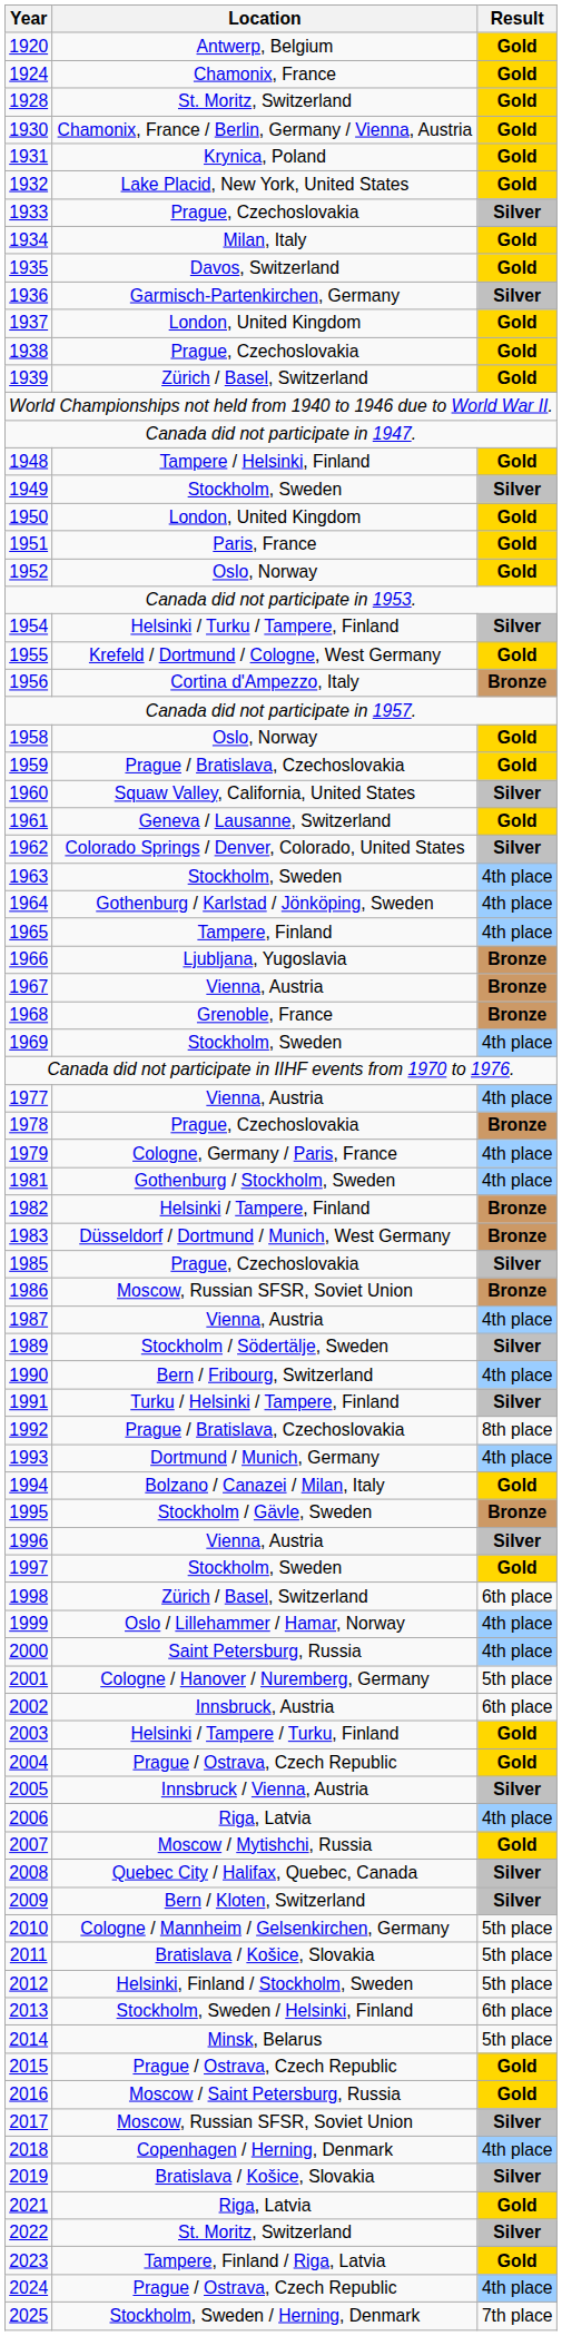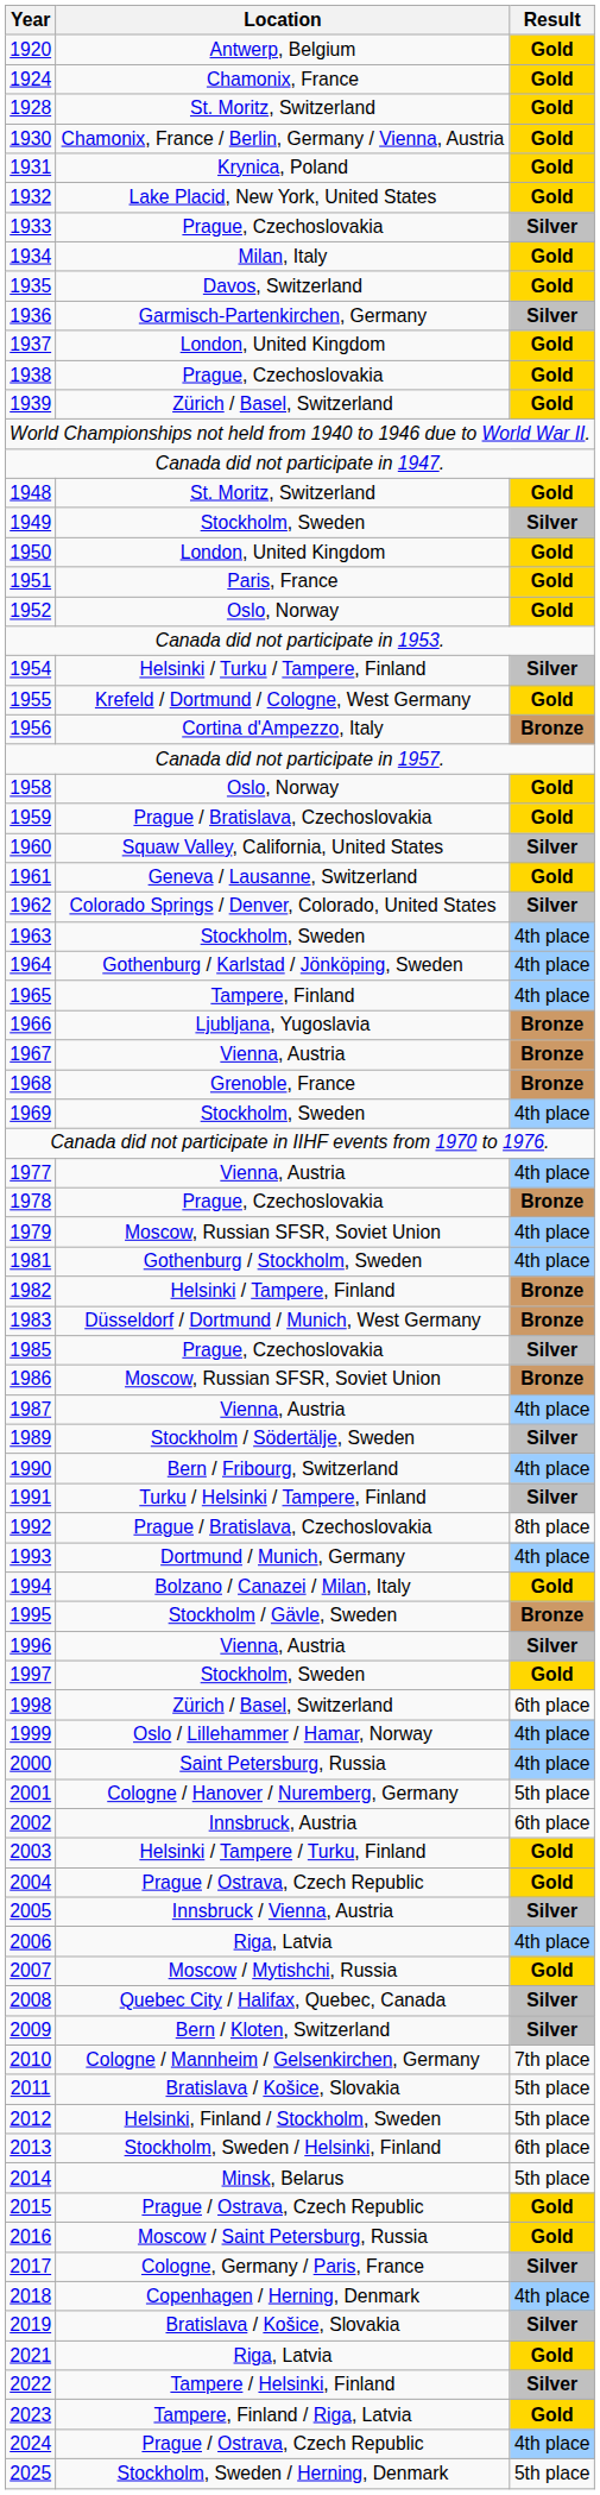1948 | Location: Tampere / Helsinki, Finland -> St. Moritz, Switzerland
1979 | Location: Cologne, Germany / Paris, France -> Moscow, Russian SFSR, Soviet Union
2010 | Result: 5th place -> 7th place
2017 | Location: Moscow, Russian SFSR, Soviet Union -> Cologne, Germany / Paris, France
2022 | Location: St. Moritz, Switzerland -> Tampere / Helsinki, Finland
2025 | Result: 7th place -> 5th place
